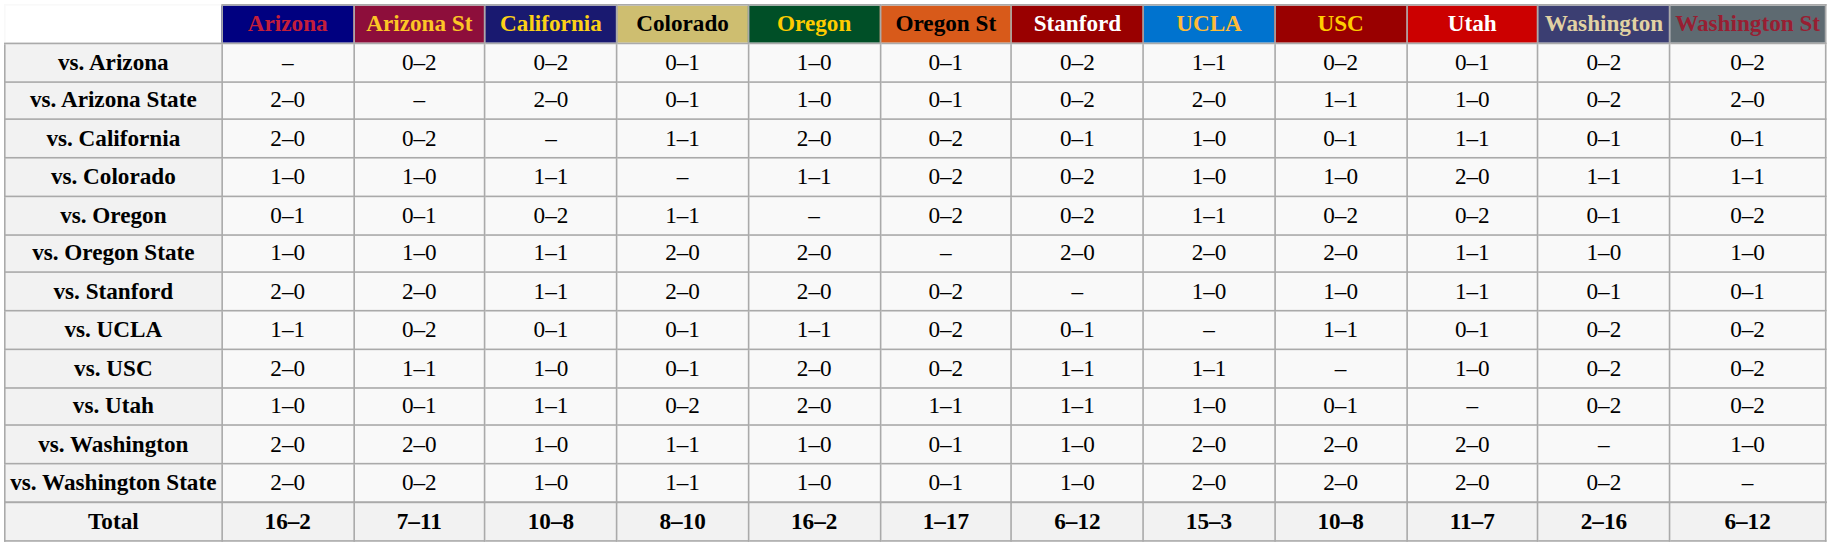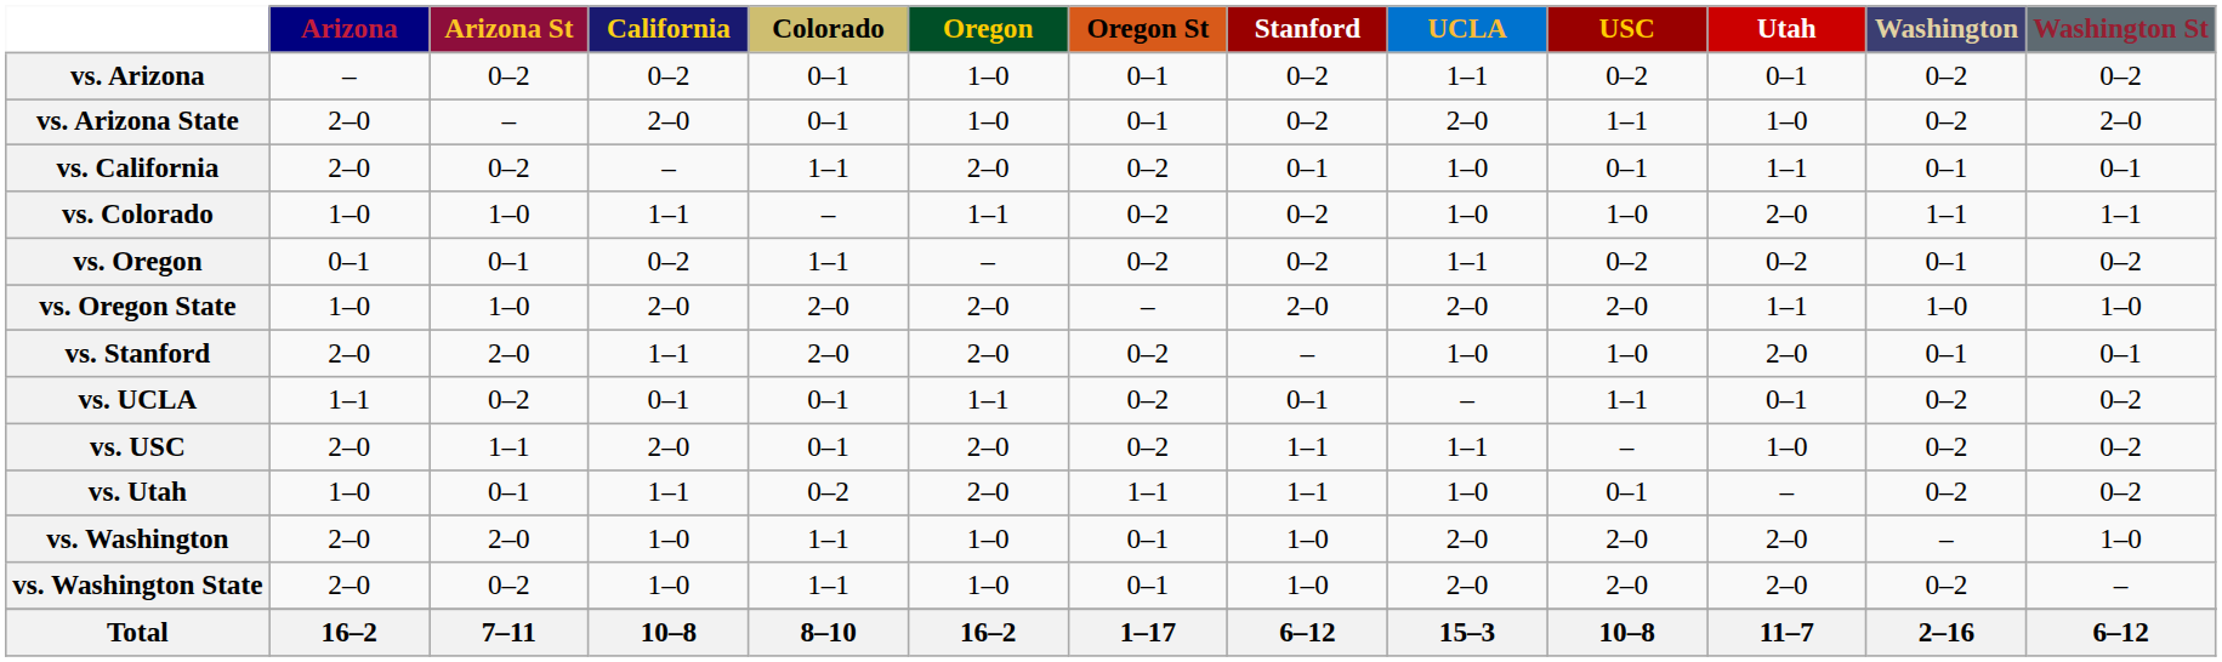vs. Oregon State | California: 1–1 -> 2–0
vs. Stanford | Utah: 1–1 -> 2–0
vs. USC | California: 1–0 -> 2–0
